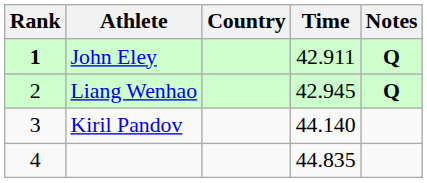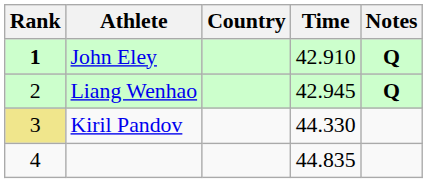John Eley | Time: 42.911 -> 42.910
Kiril Pandov | Rank: no background -> khaki background
Kiril Pandov | Time: 44.140 -> 44.330
